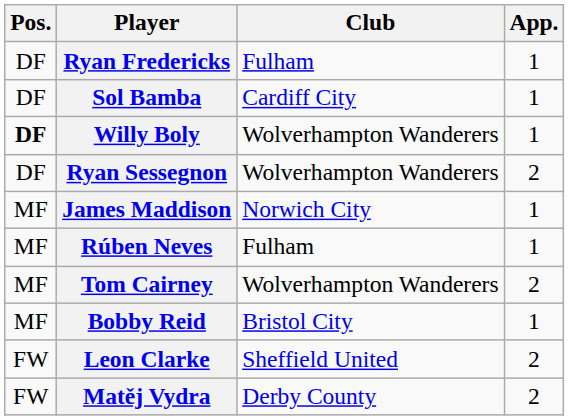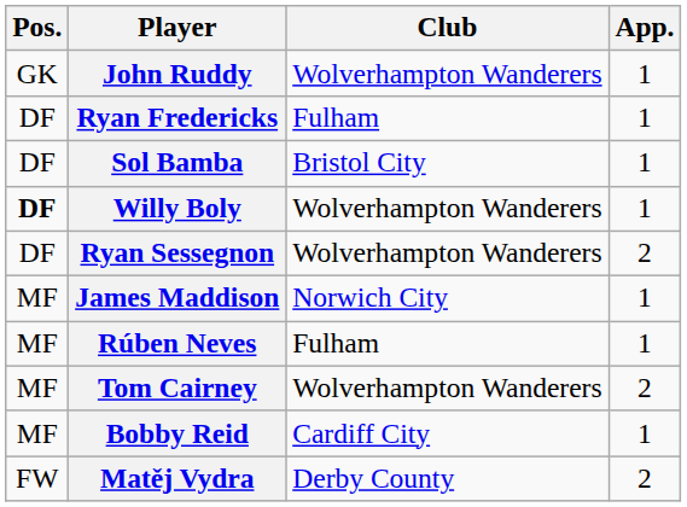+ row: GK | John Ruddy | Wolverhampton Wanderers | 1
Sol Bamba | Club: Cardiff City -> Bristol City
Bobby Reid | Club: Bristol City -> Cardiff City
- row: FW | Leon Clarke | Sheffield United | 2
